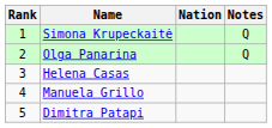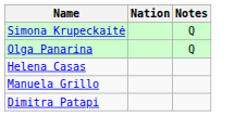- column: Rank | 1 | 2 | 3 | 4 | 5
